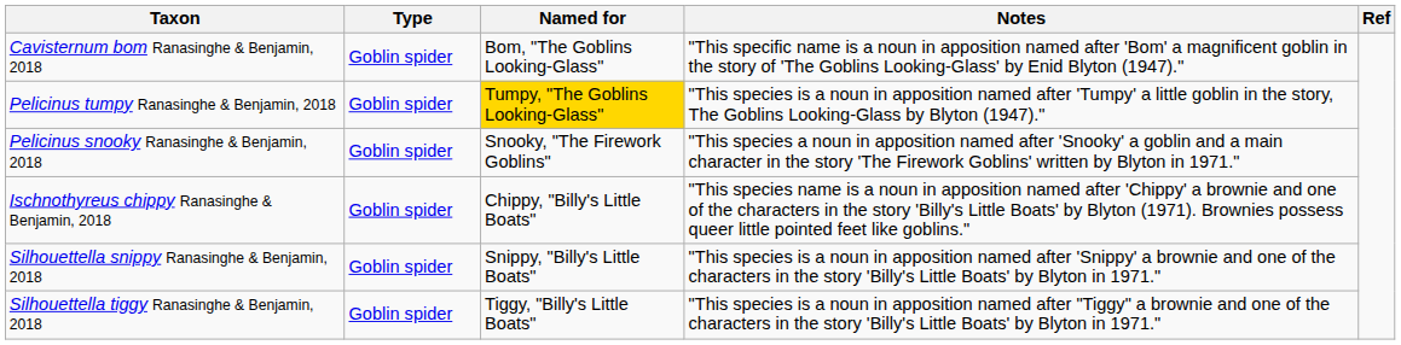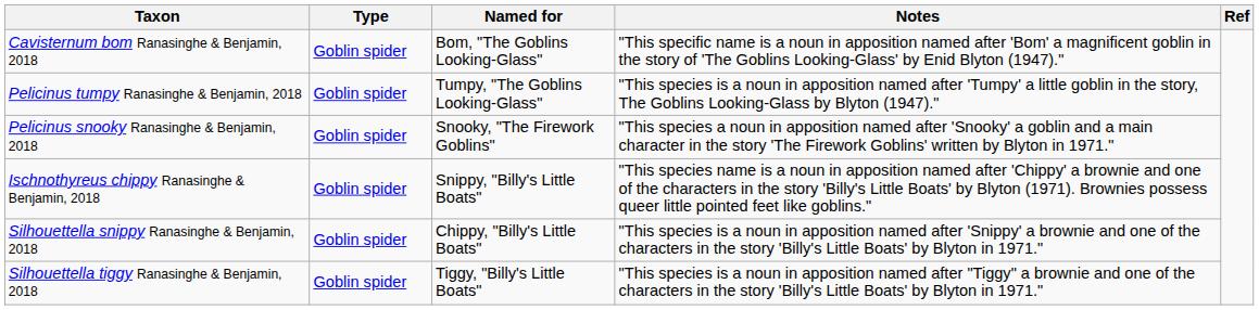Pelicinus tumpy Ranasinghe & Benjamin, 2018 | Named for: gold background -> no background
Ischnothyreus chippy Ranasinghe & Benjamin, 2018 | Named for: Chippy, "Billy's Little Boats" -> Snippy, "Billy's Little Boats"
Silhouettella snippy Ranasinghe & Benjamin, 2018 | Named for: Snippy, "Billy's Little Boats" -> Chippy, "Billy's Little Boats"
